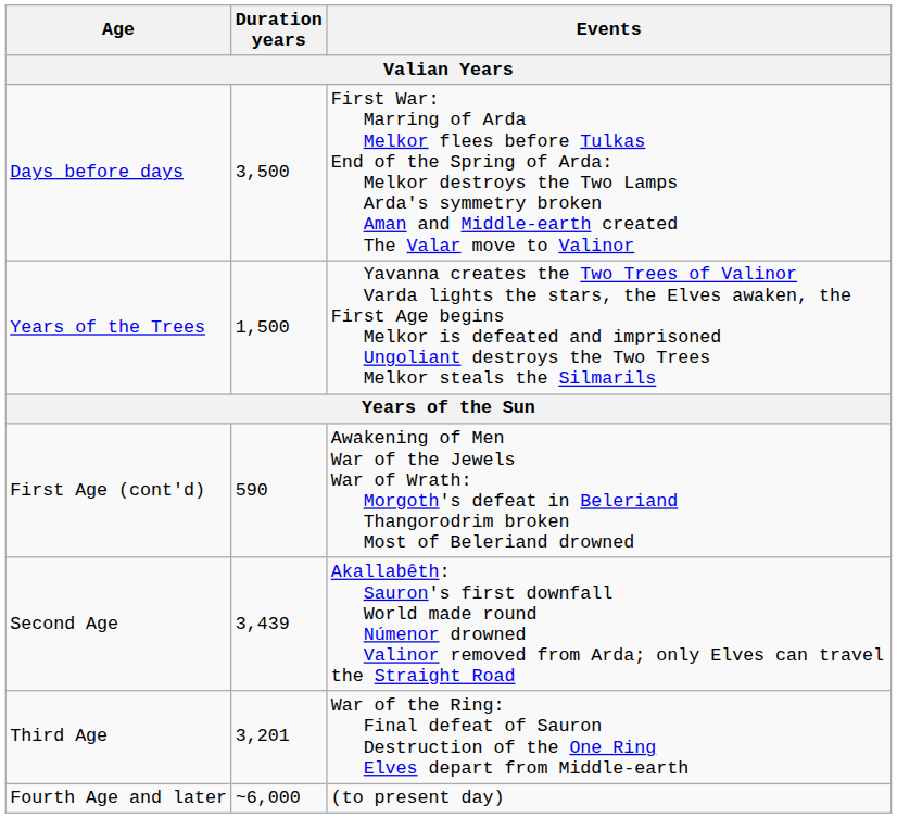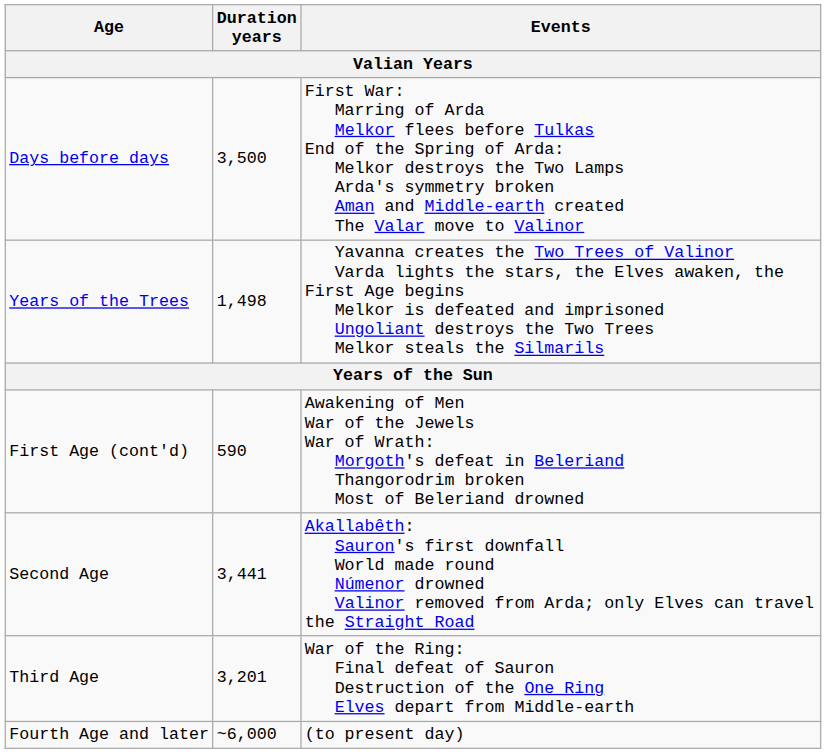Years of the Trees | Duration years / Valian Years: 1,500 -> 1,498
Second Age | Duration years / Valian Years: 3,439 -> 3,441
